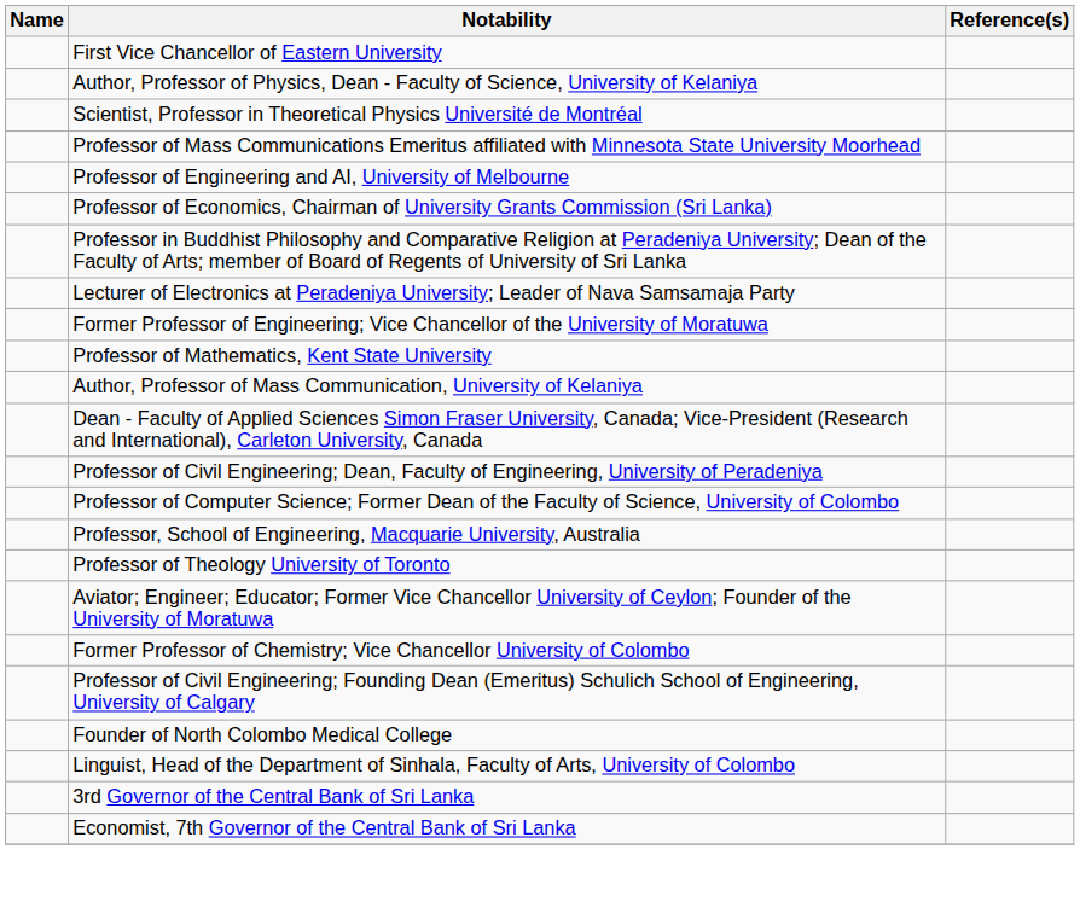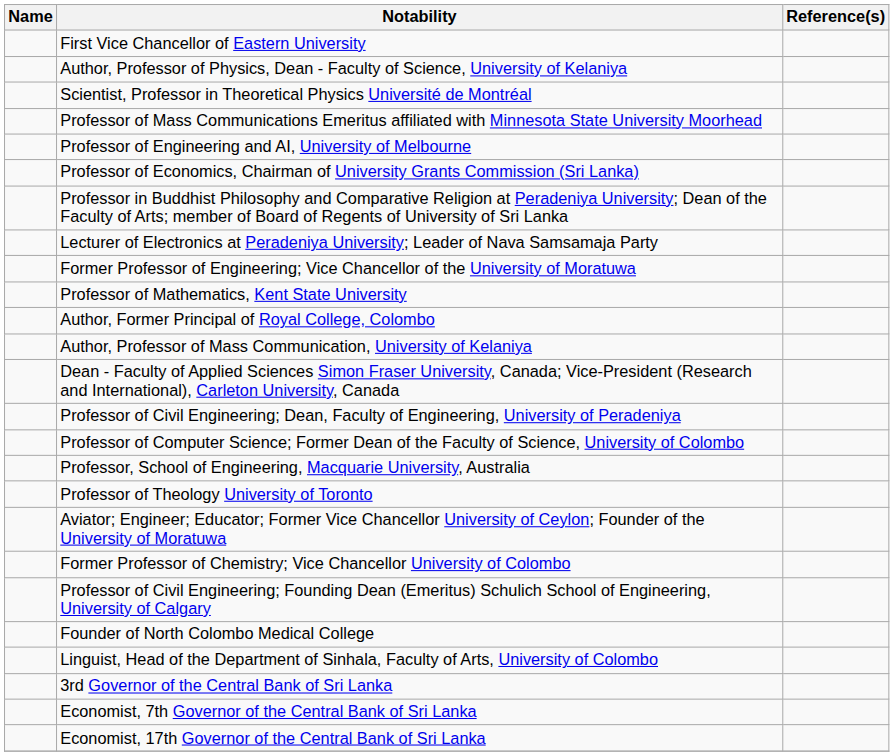+ row: Author, Former Principal of Royal College, Colombo
+ row: Economist, 17th Governor of the Central Bank of Sri Lanka
